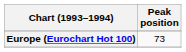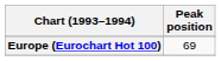Europe (Eurochart Hot 100) | Peak position: 73 -> 69
